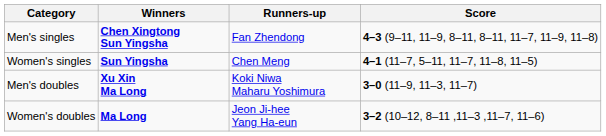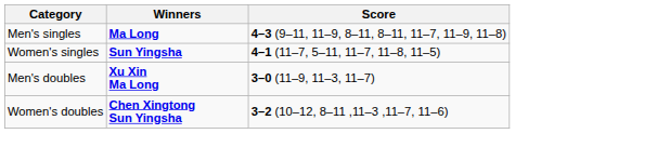- column: Runners-up | Fan Zhendong | Chen Meng | Koki Niwa Maharu Yoshimura | Jeon Ji-hee Yang Ha-eun
Men's singles | Winners: Chen Xingtong Sun Yingsha -> Ma Long
Women's doubles | Winners: Ma Long -> Chen Xingtong Sun Yingsha
